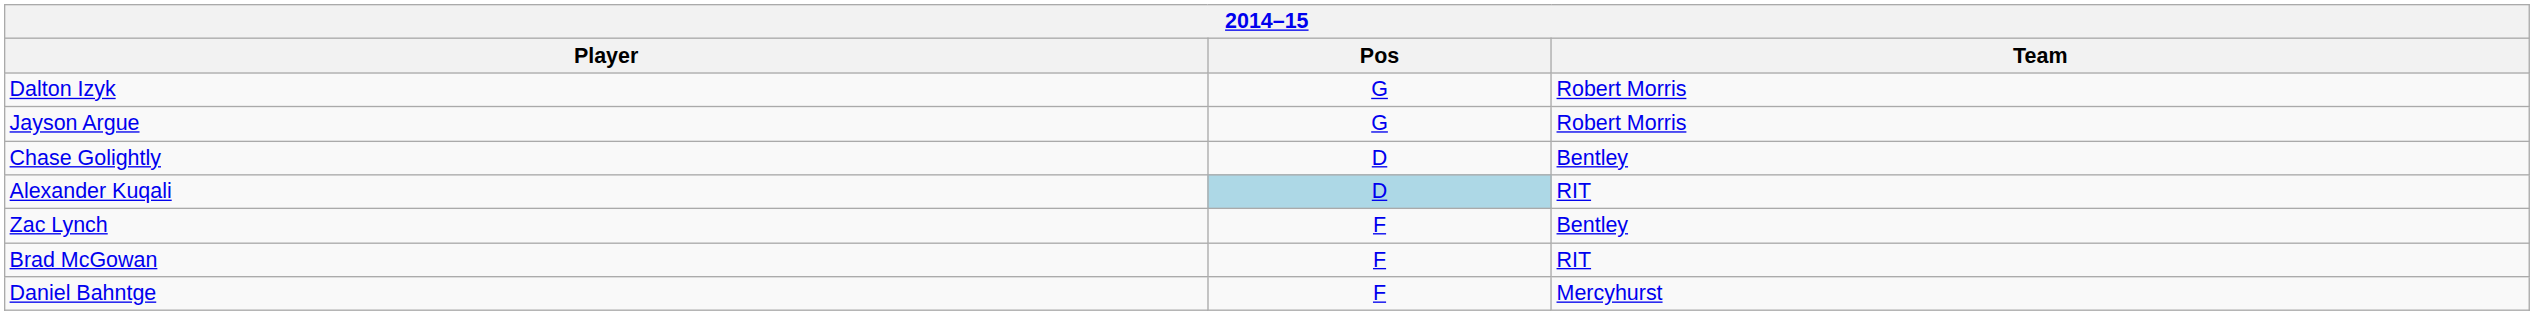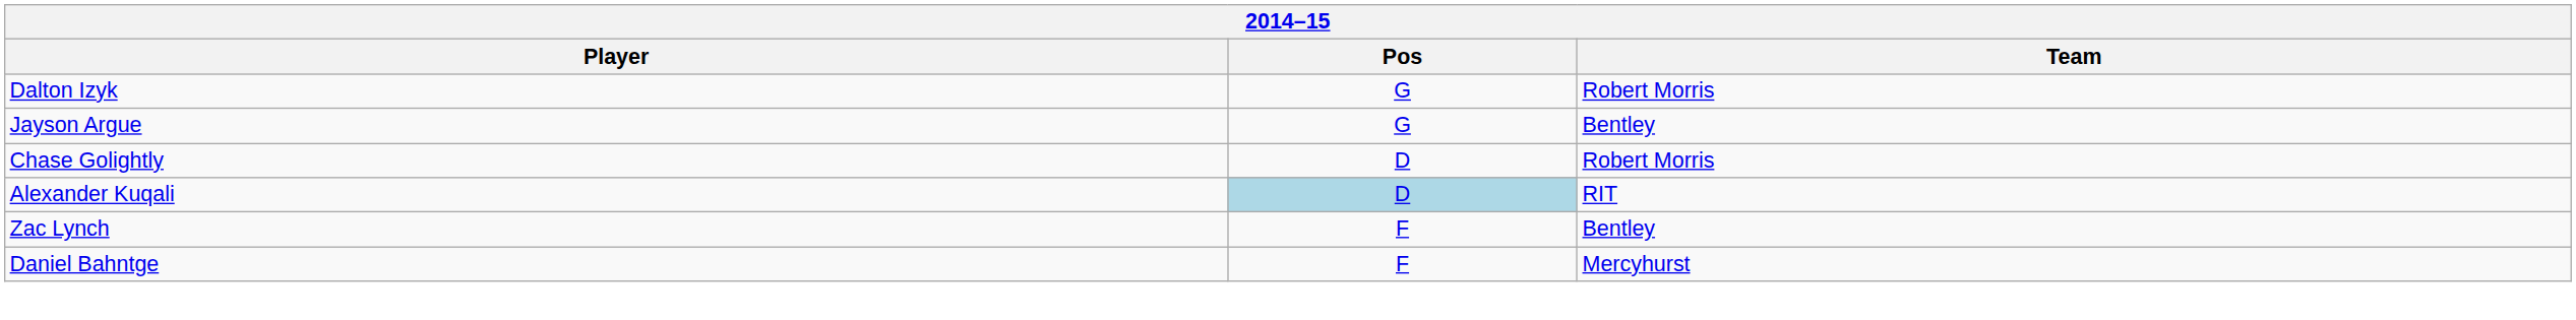Jayson Argue | Team: Robert Morris -> Bentley
Chase Golightly | Team: Bentley -> Robert Morris
- row: Brad McGowan | F | RIT
